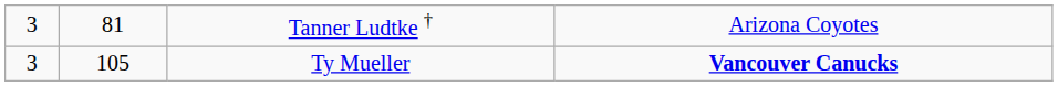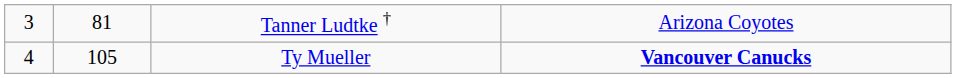Ty Mueller | column 1: 3 -> 4
